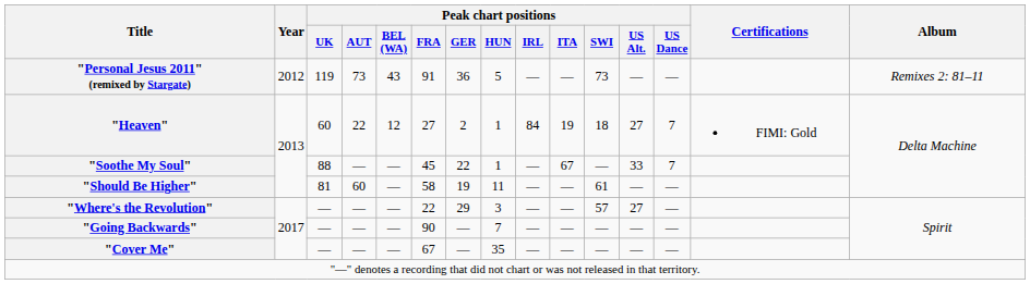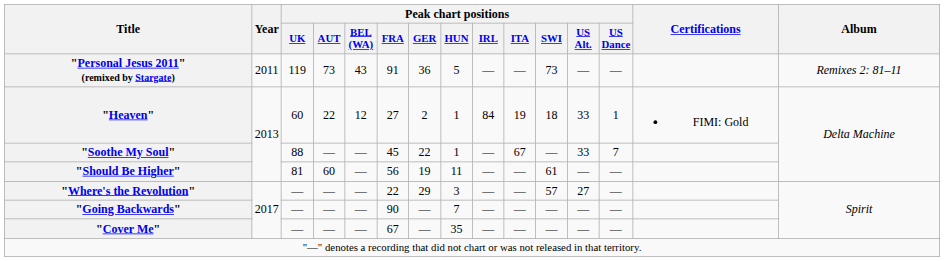"Personal Jesus 2011" (remixed by Stargate) | Year: 2012 -> 2011
"Heaven" | Peak chart positions / US Alt.: 27 -> 33
"Heaven" | Peak chart positions / US Dance: 7 -> 1
"Should Be Higher" | Peak chart positions / FRA: 58 -> 56
